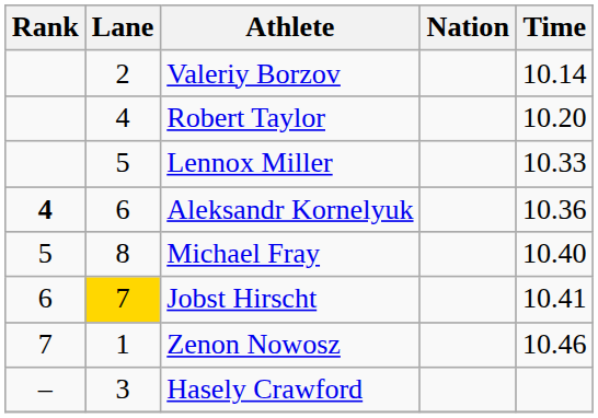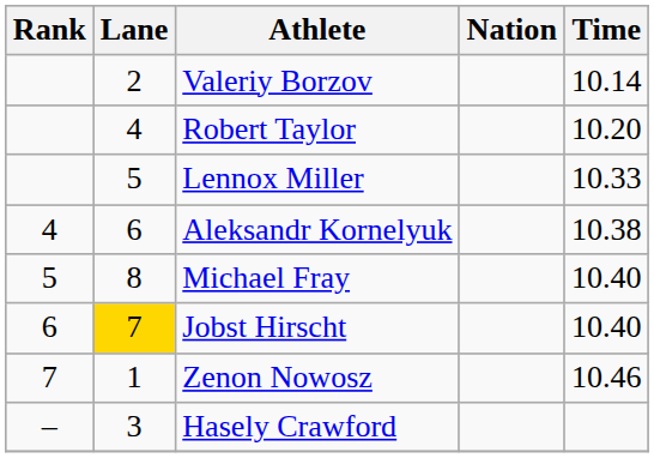Aleksandr Kornelyuk | Rank: bold -> normal
Aleksandr Kornelyuk | Time: 10.36 -> 10.38
Jobst Hirscht | Time: 10.41 -> 10.40
